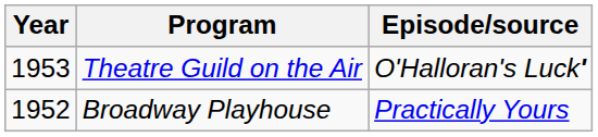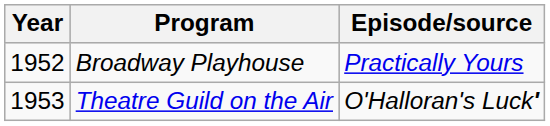rows swapped: Broadway Playhouse <-> Theatre Guild on the Air
